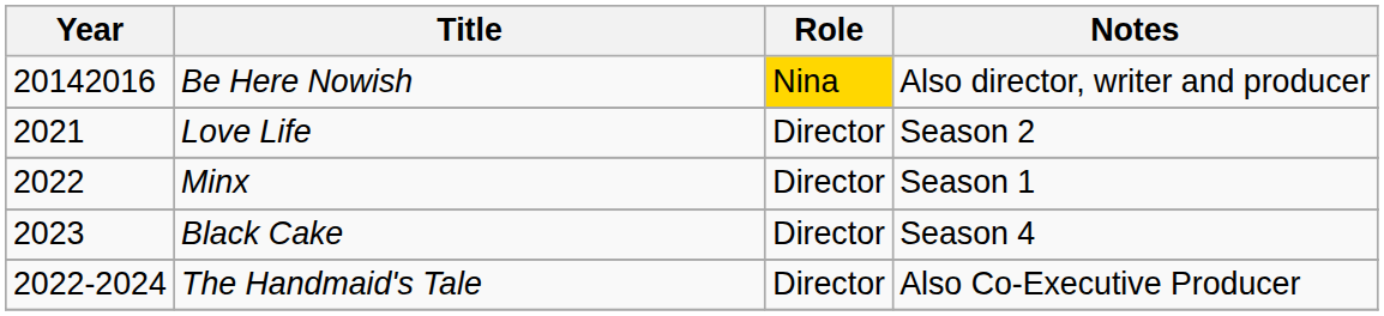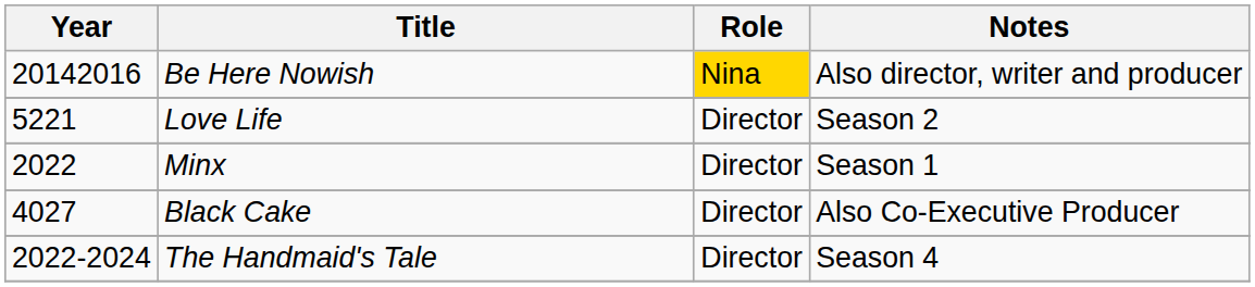Love Life | Year: 2021 -> 5221
Black Cake | Year: 2023 -> 4027
Black Cake | Notes: Season 4 -> Also Co-Executive Producer
The Handmaid's Tale | Notes: Also Co-Executive Producer -> Season 4
